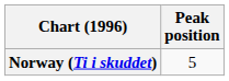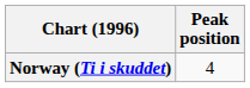Norway (Ti i skuddet) | Peak position: 5 -> 4
